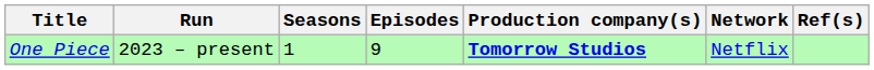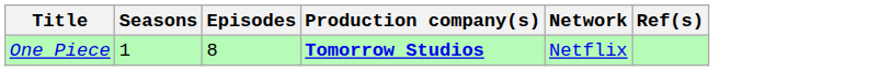- column: Run | 2023 – present
One Piece | Episodes: 9 -> 8
